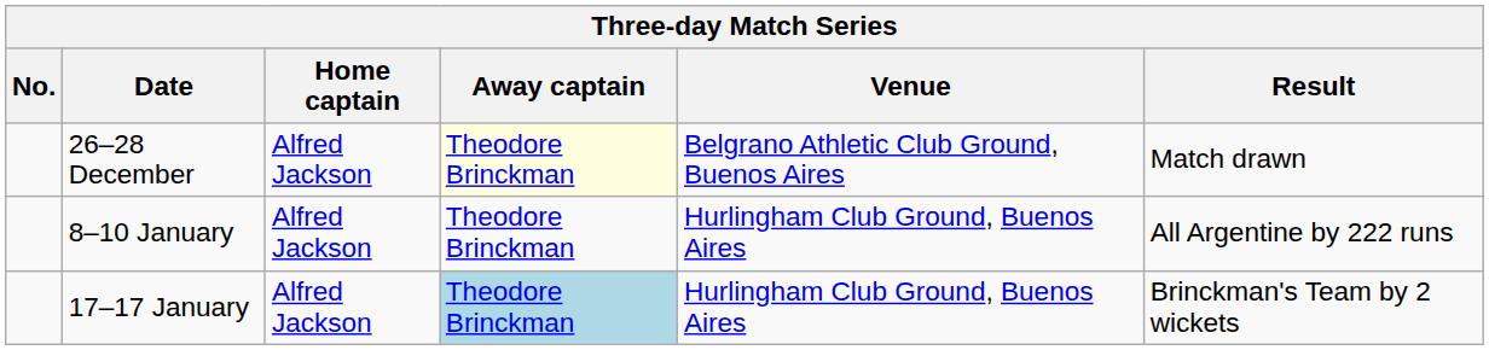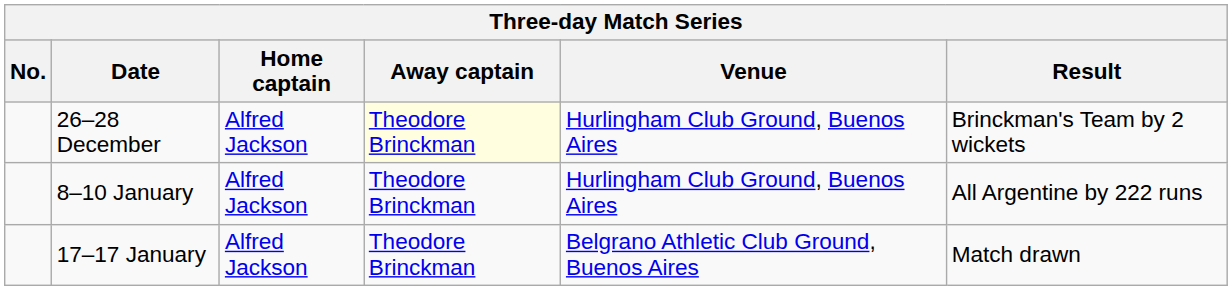26–28 December | Venue: Belgrano Athletic Club Ground, Buenos Aires -> Hurlingham Club Ground, Buenos Aires
26–28 December | Result: Match drawn -> Brinckman's Team by 2 wickets
17–17 January | Away captain: lightblue background -> no background
17–17 January | Venue: Hurlingham Club Ground, Buenos Aires -> Belgrano Athletic Club Ground, Buenos Aires
17–17 January | Result: Brinckman's Team by 2 wickets -> Match drawn
